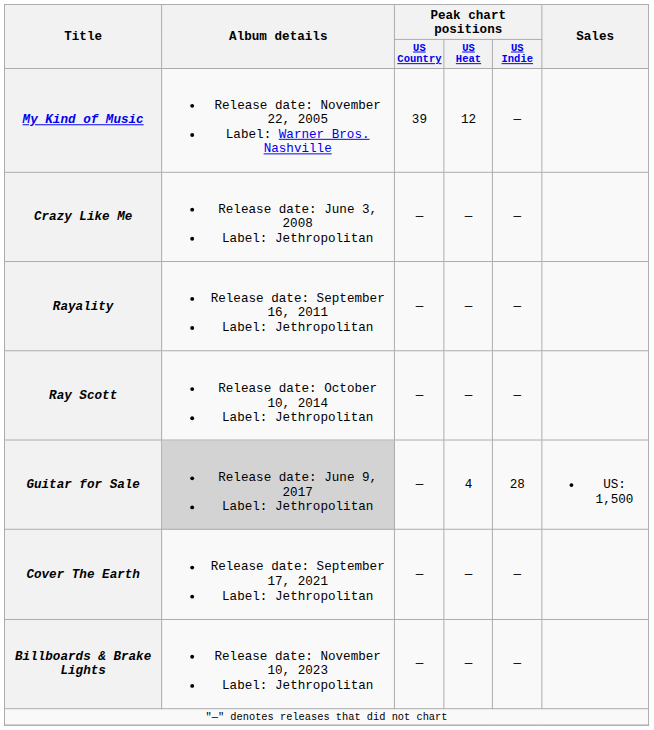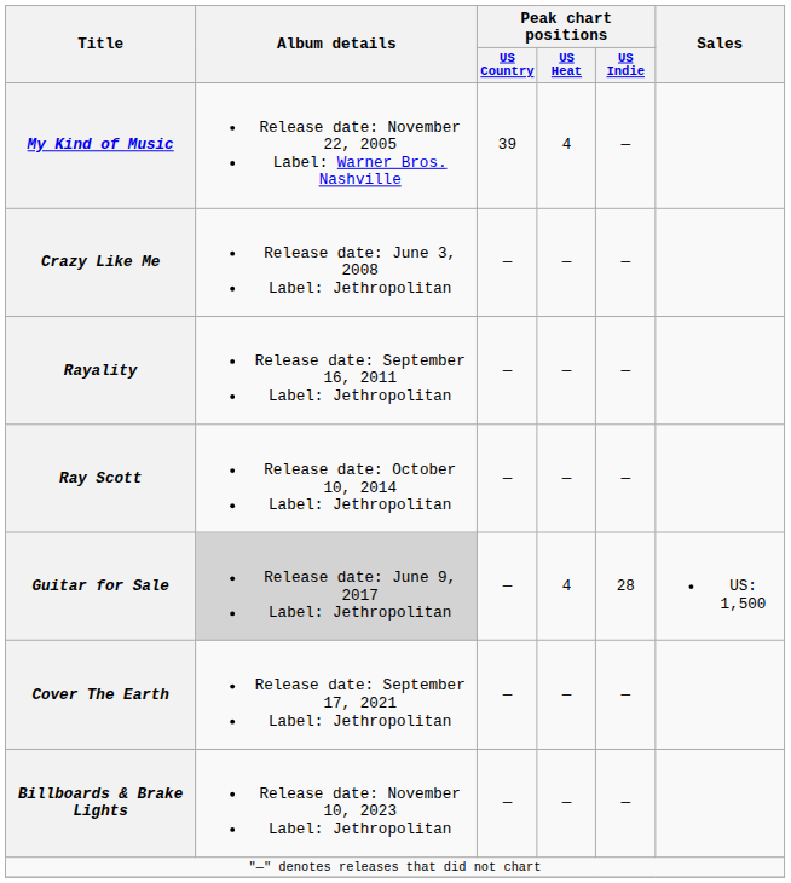My Kind of Music | Peak chart positions / US Heat: 12 -> 4
